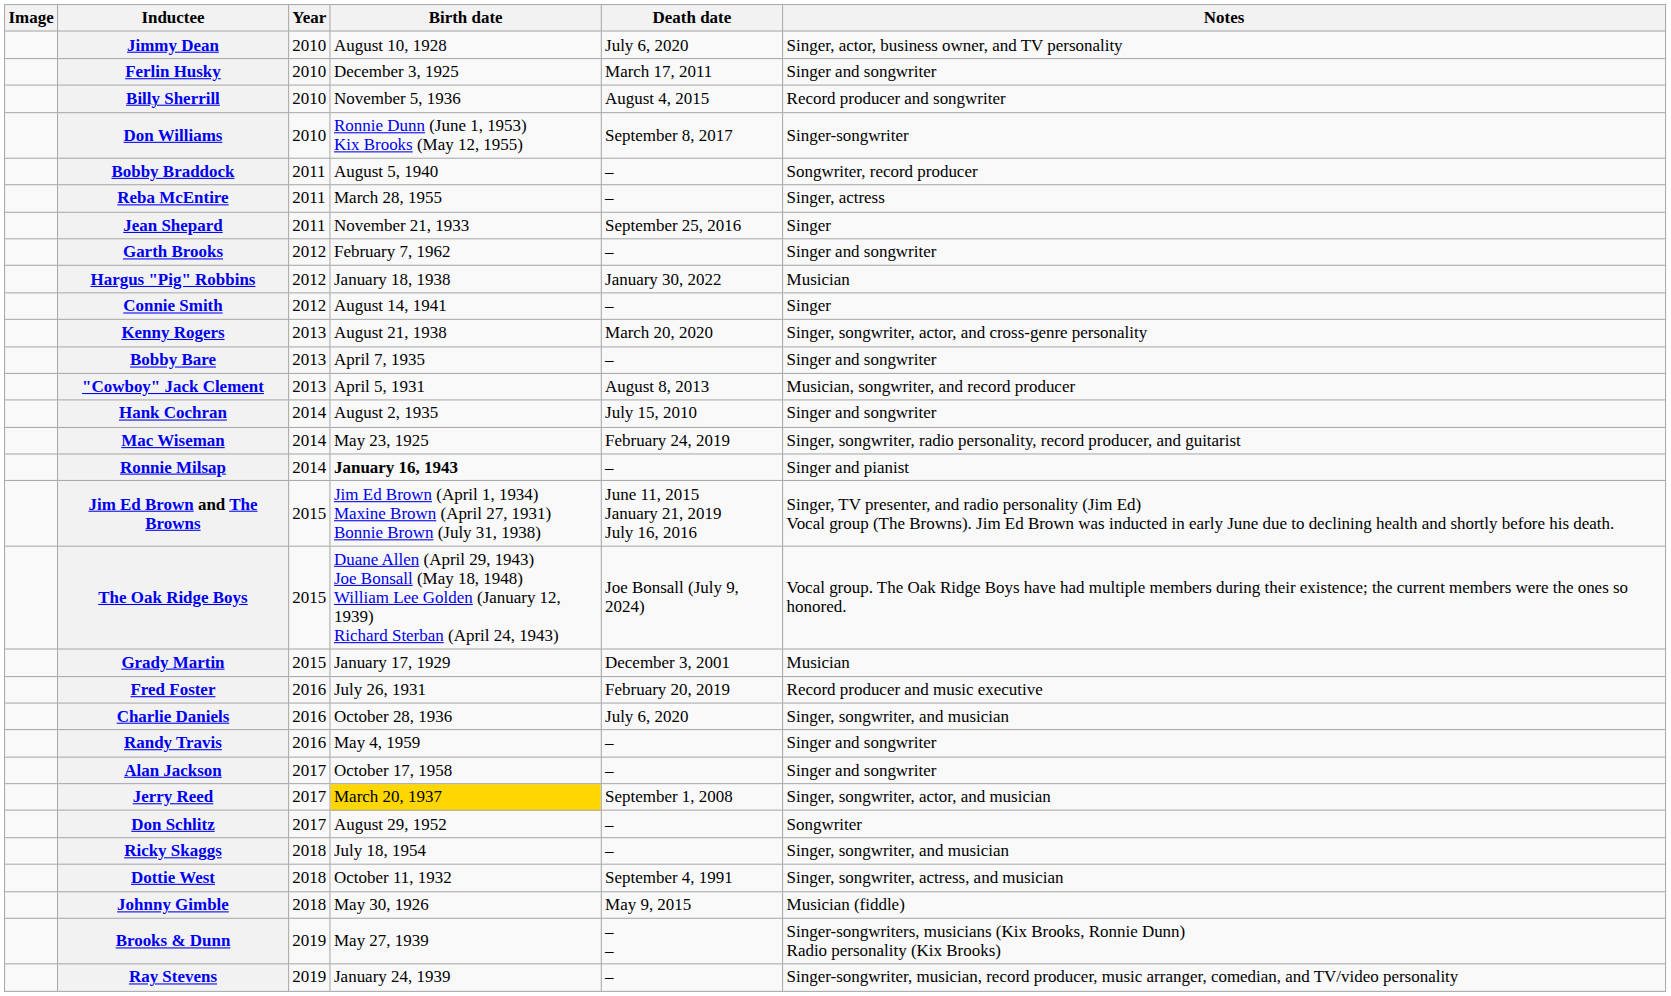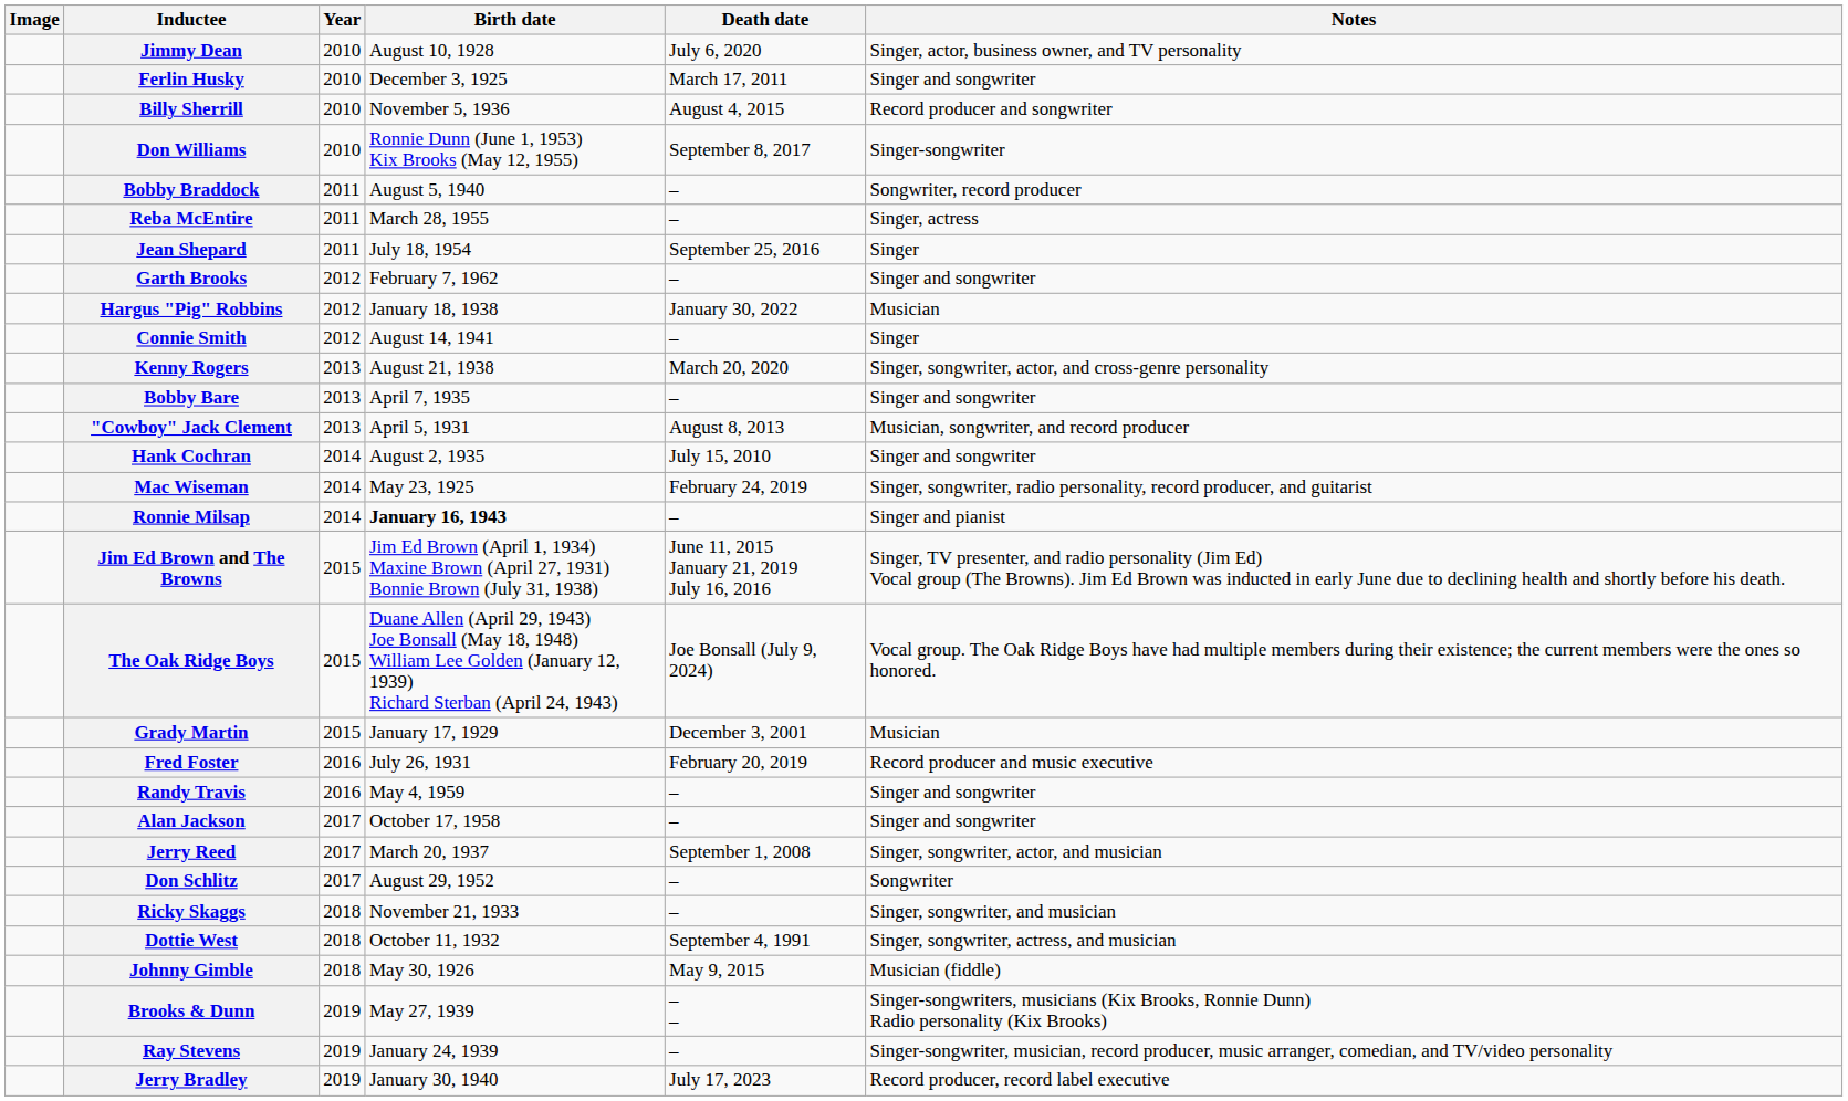Jean Shepard | Birth date: November 21, 1933 -> July 18, 1954
- row: Charlie Daniels | 2016 | October 28, 1936 | July 6, 2020 | Singer, songwriter, and musician
Jerry Reed | Birth date: gold background -> no background
Ricky Skaggs | Birth date: July 18, 1954 -> November 21, 1933
+ row: Jerry Bradley | 2019 | January 30, 1940 | July 17, 2023 | Record producer, record label executive
